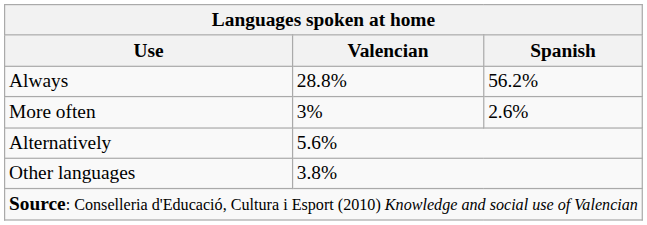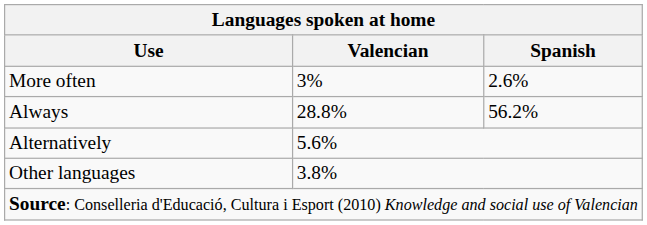rows swapped: Always <-> More often
